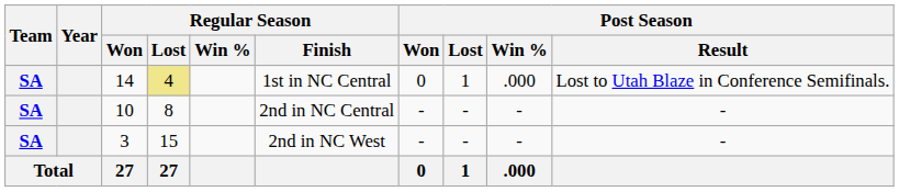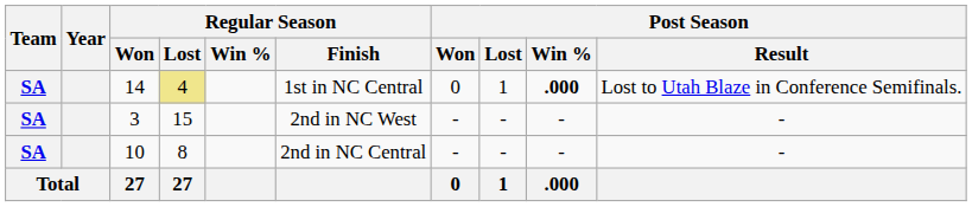14 | Post Season / Win %: normal -> bold
rows swapped: 10 <-> 3
